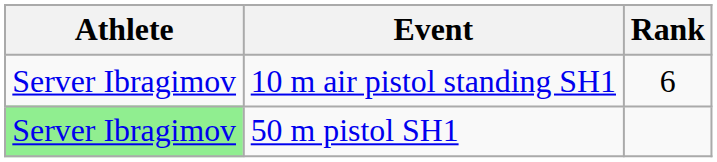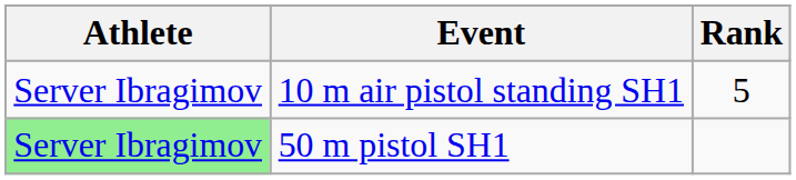10 m air pistol standing SH1 | Rank: 6 -> 5
